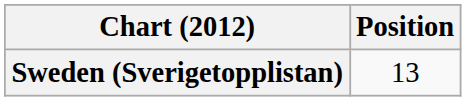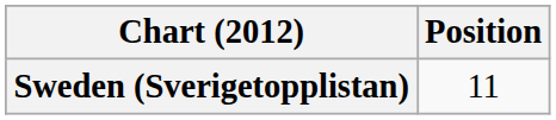Sweden (Sverigetopplistan) | Position: 13 -> 11
